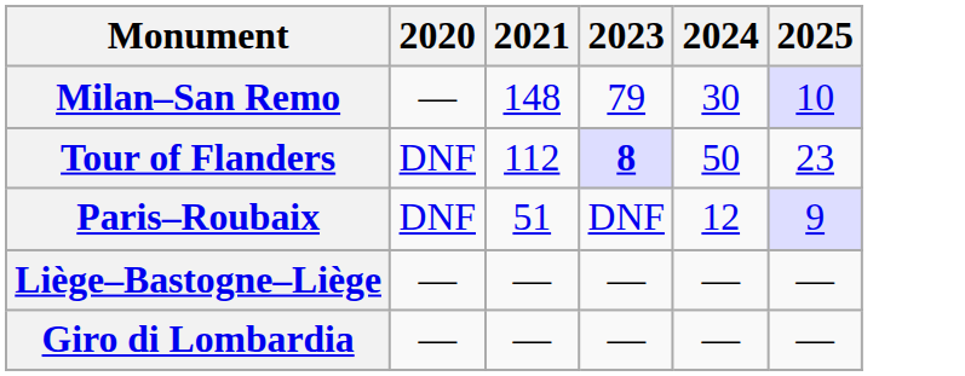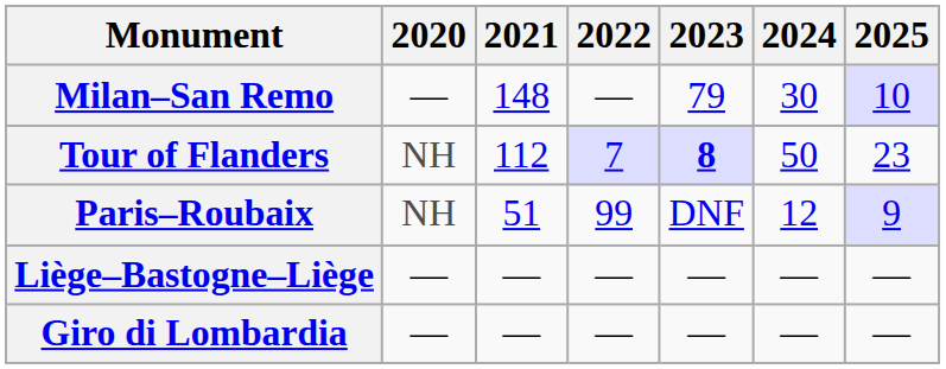+ column: 2022 | — | 7 | 99 | — | —
Tour of Flanders | 2020: DNF -> NH
Paris–Roubaix | 2020: DNF -> NH
